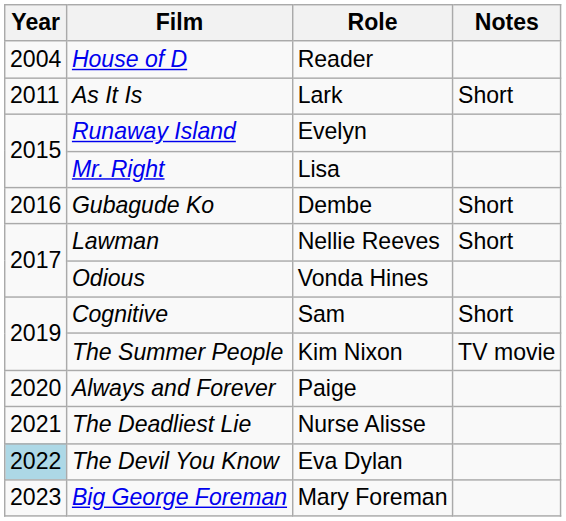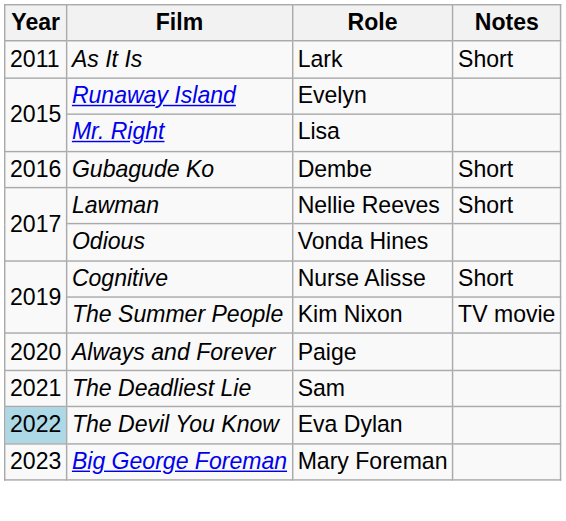- row: 2004 | House of D | Reader
Cognitive | Role: Sam -> Nurse Alisse
The Deadliest Lie | Role: Nurse Alisse -> Sam
